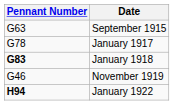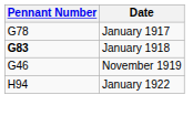- row: G63 | September 1915
January 1922 | Pennant Number: bold -> normal
